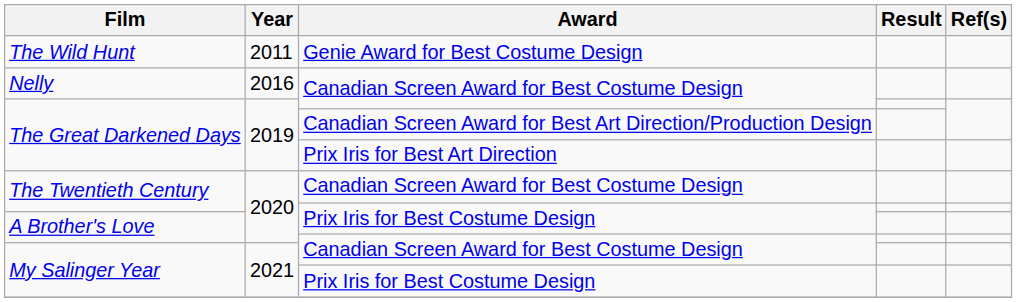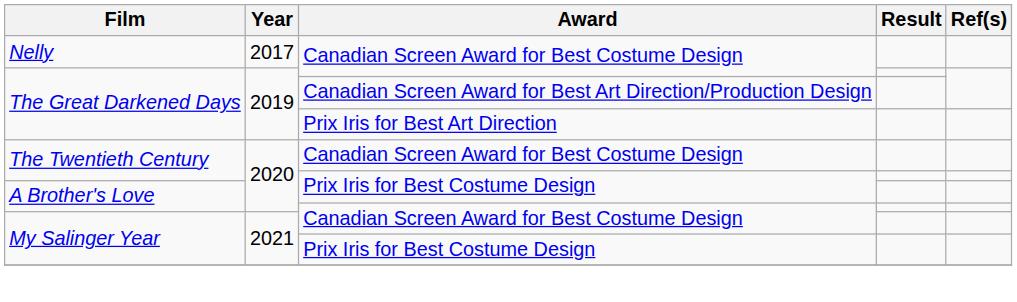- row: The Wild Hunt | 2011 | Genie Award for Best Costume Design
Nelly | Year: 2016 -> 2017
